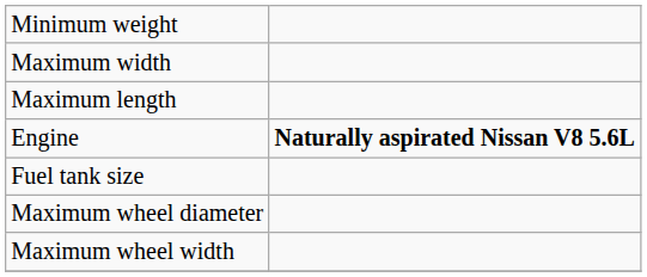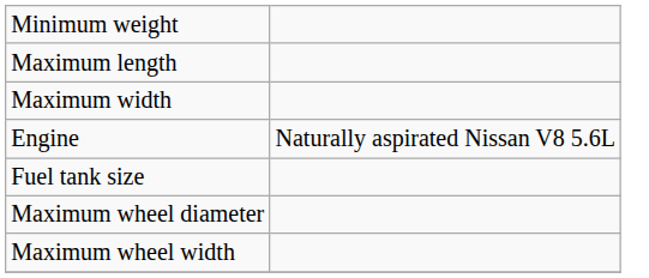rows swapped: Maximum length <-> Maximum width
Engine | column 2: bold -> normal
